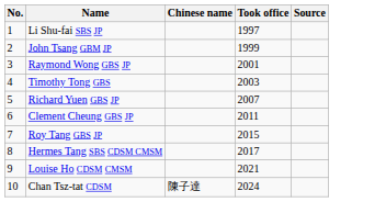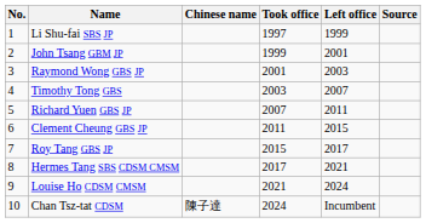+ column: Left office | 1999 | 2001 | 2003 | 2007 | 2011 | 2015 | 2017 | 2021 | 2024 | Incumbent
